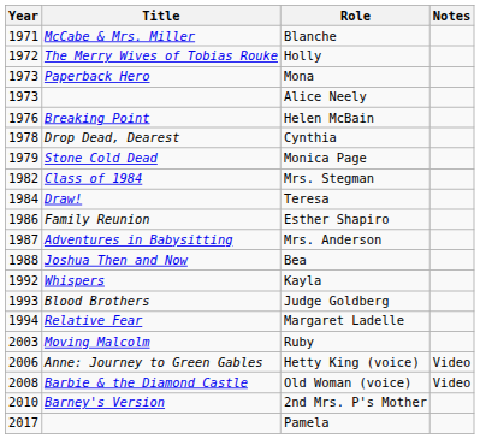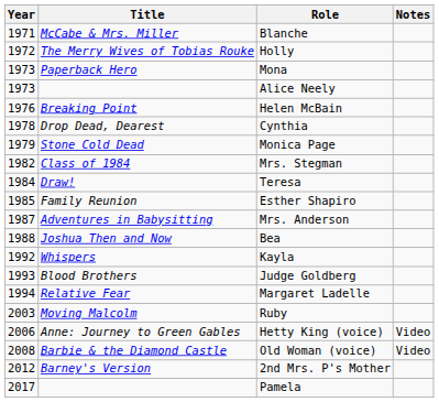Esther Shapiro | Year: 1986 -> 1985
2nd Mrs. P's Mother | Year: 2010 -> 2012
